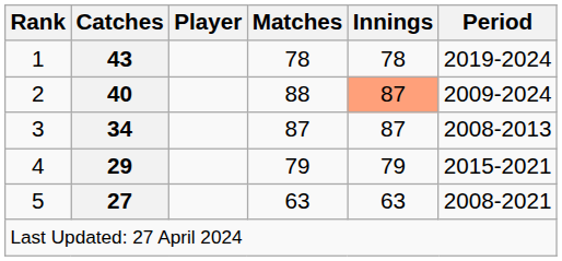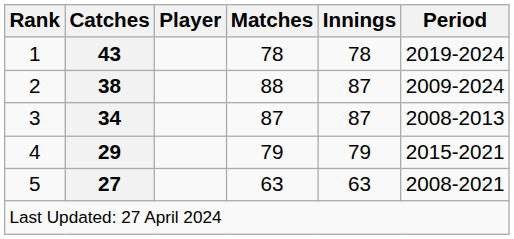2 | Catches: 40 -> 38
2 | Innings: lightsalmon background -> no background
